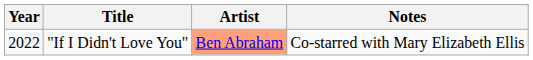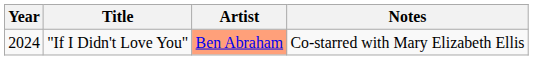"If I Didn't Love You" | Year: 2022 -> 2024
